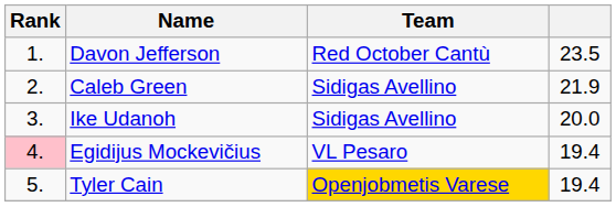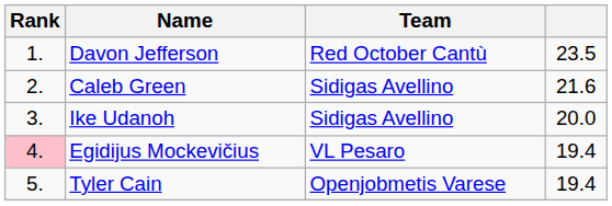Caleb Green | column 4: 21.9 -> 21.6
Tyler Cain | Team: gold background -> no background
